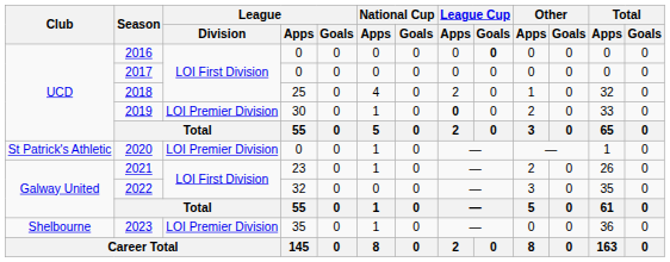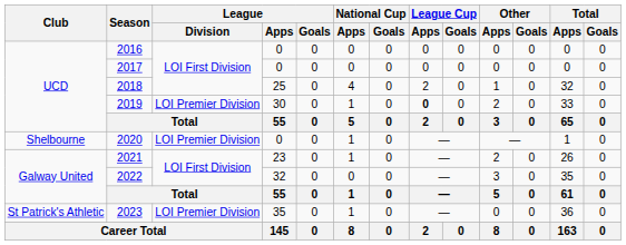2016 | League Cup / Goals: bold -> normal
2020 | Club: St Patrick's Athletic -> Shelbourne
2023 | Club: Shelbourne -> St Patrick's Athletic
